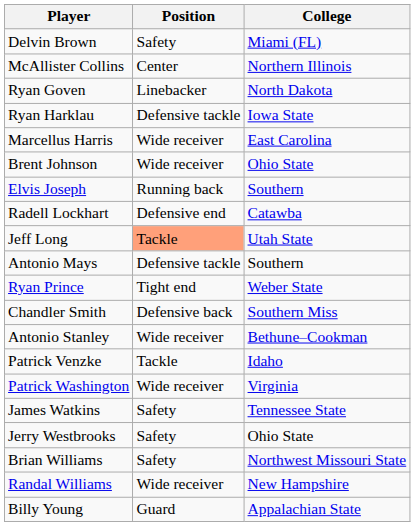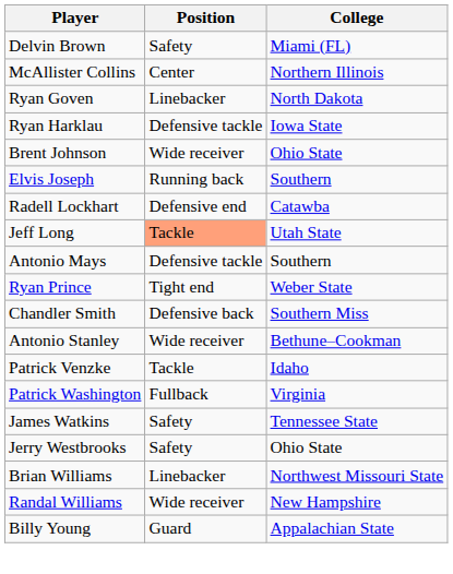- row: Marcellus Harris | Wide receiver | East Carolina
Patrick Washington | Position: Wide receiver -> Fullback
Brian Williams | Position: Safety -> Linebacker
